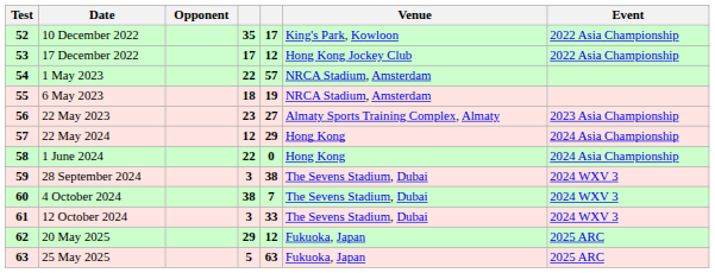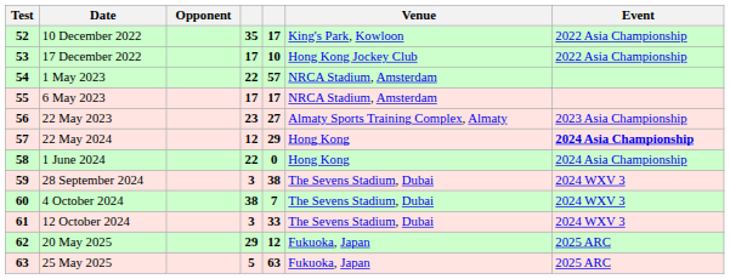17 December 2022 | column 5: 12 -> 10
6 May 2023 | column 4: 18 -> 17
6 May 2023 | column 5: 19 -> 17
22 May 2024 | Event: normal -> bold
